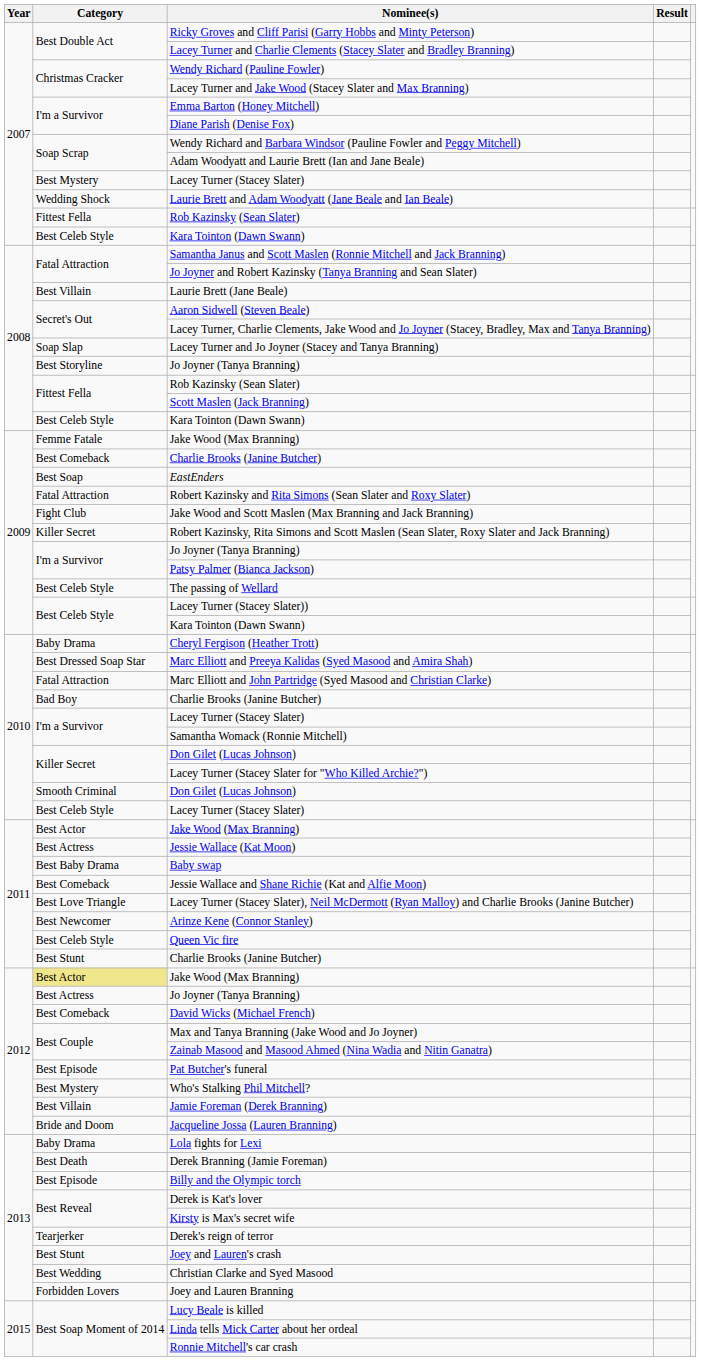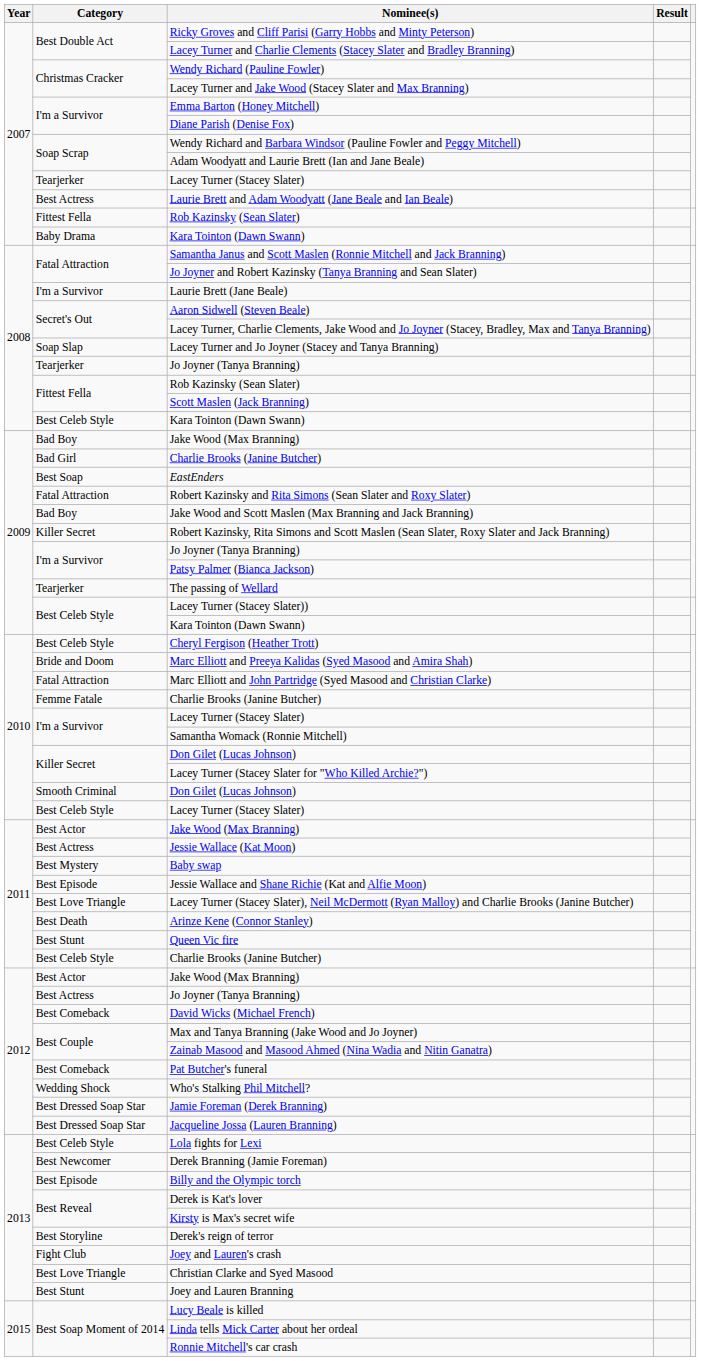2007 / Lacey Turner (Stacey Slater) | Category: Best Mystery -> Tearjerker
Laurie Brett and Adam Woodyatt (Jane Beale and Ian Beale) | Category: Wedding Shock -> Best Actress
2007 / Kara Tointon (Dawn Swann) | Category: Best Celeb Style -> Baby Drama
Laurie Brett (Jane Beale) | Category: Best Villain -> I'm a Survivor
2008 / Jo Joyner (Tanya Branning) | Category: Best Storyline -> Tearjerker
2009 / Jake Wood (Max Branning) | Category: Femme Fatale -> Bad Boy
2009 / Charlie Brooks (Janine Butcher) | Category: Best Comeback -> Bad Girl
Jake Wood and Scott Maslen (Max Branning and Jack Branning) | Category: Fight Club -> Bad Boy
The passing of Wellard | Category: Best Celeb Style -> Tearjerker
Cheryl Fergison (Heather Trott) | Category: Baby Drama -> Best Celeb Style
Marc Elliott and Preeya Kalidas (Syed Masood and Amira Shah) | Category: Best Dressed Soap Star -> Bride and Doom
2010 / Charlie Brooks (Janine Butcher) | Category: Bad Boy -> Femme Fatale
Baby swap | Category: Best Baby Drama -> Best Mystery
Jessie Wallace and Shane Richie (Kat and Alfie Moon) | Category: Best Comeback -> Best Episode
Arinze Kene (Connor Stanley) | Category: Best Newcomer -> Best Death
Queen Vic fire | Category: Best Celeb Style -> Best Stunt
2011 / Charlie Brooks (Janine Butcher) | Category: Best Stunt -> Best Celeb Style
2012 / Jake Wood (Max Branning) | Category: khaki background -> no background
Pat Butcher's funeral | Category: Best Episode -> Best Comeback
Who's Stalking Phil Mitchell? | Category: Best Mystery -> Wedding Shock
Jamie Foreman (Derek Branning) | Category: Best Villain -> Best Dressed Soap Star
Jacqueline Jossa (Lauren Branning) | Category: Bride and Doom -> Best Dressed Soap Star
Lola fights for Lexi | Category: Baby Drama -> Best Celeb Style
Derek Branning (Jamie Foreman) | Category: Best Death -> Best Newcomer
Derek's reign of terror | Category: Tearjerker -> Best Storyline
Joey and Lauren's crash | Category: Best Stunt -> Fight Club
Christian Clarke and Syed Masood | Category: Best Wedding -> Best Love Triangle
Joey and Lauren Branning | Category: Forbidden Lovers -> Best Stunt
